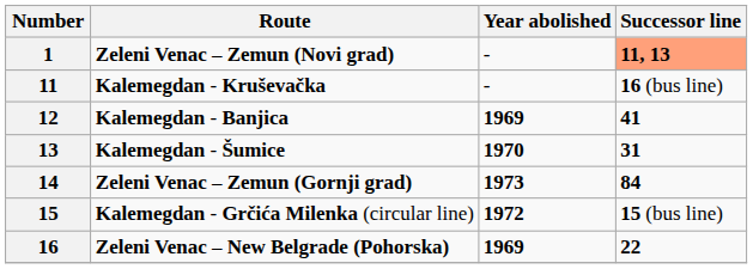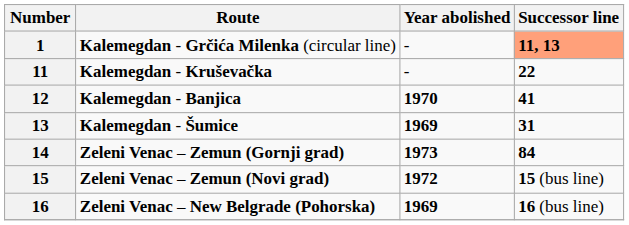1 | Route: Zeleni Venac – Zemun (Novi grad) -> Kalemegdan - Grčića Milenka (circular line)
11 | Successor line: 16 (bus line) -> 22
12 | Year abolished: 1969 -> 1970
13 | Year abolished: 1970 -> 1969
15 | Route: Kalemegdan - Grčića Milenka (circular line) -> Zeleni Venac – Zemun (Novi grad)
16 | Successor line: 22 -> 16 (bus line)
